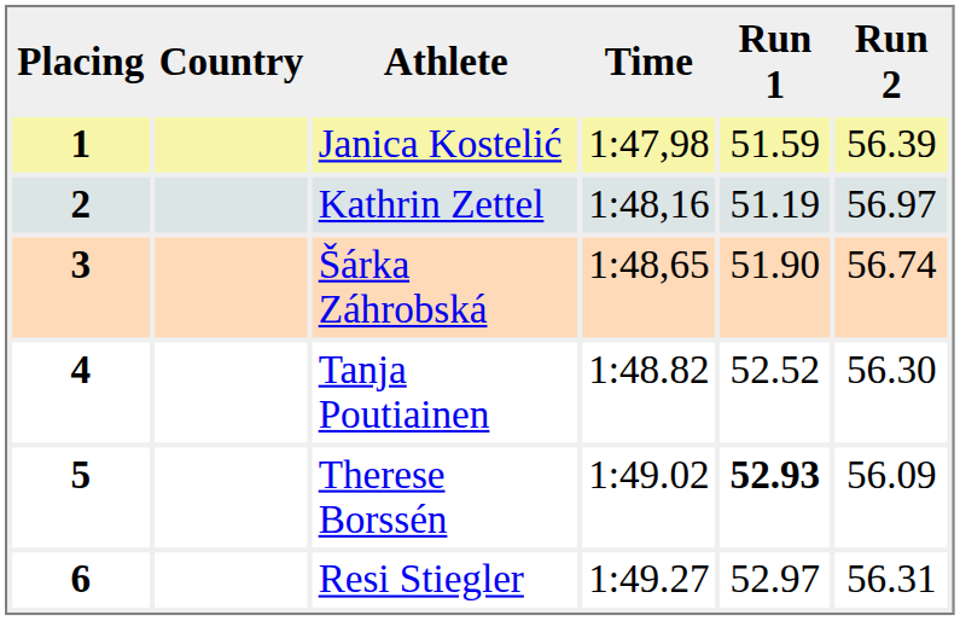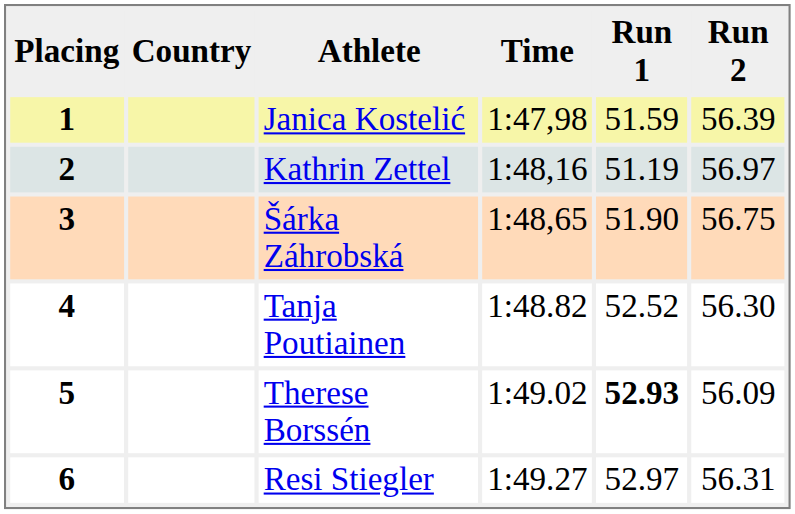3 | Run 2: 56.74 -> 56.75
